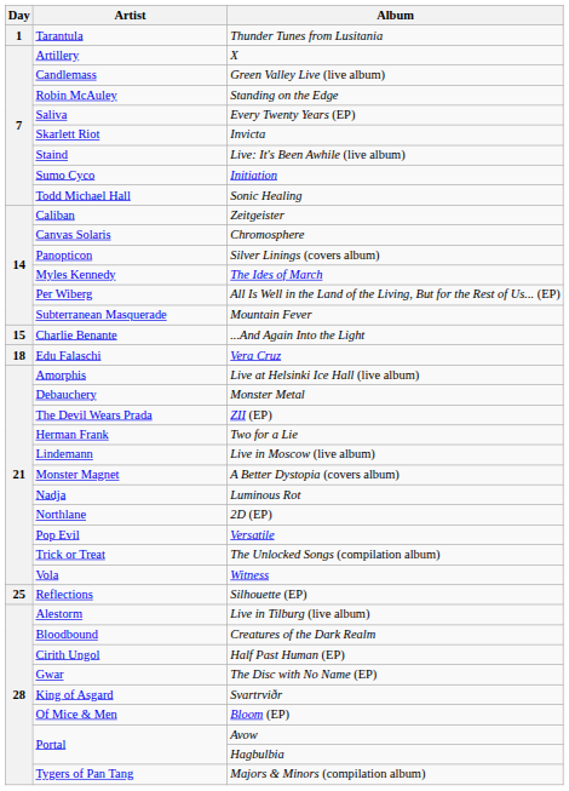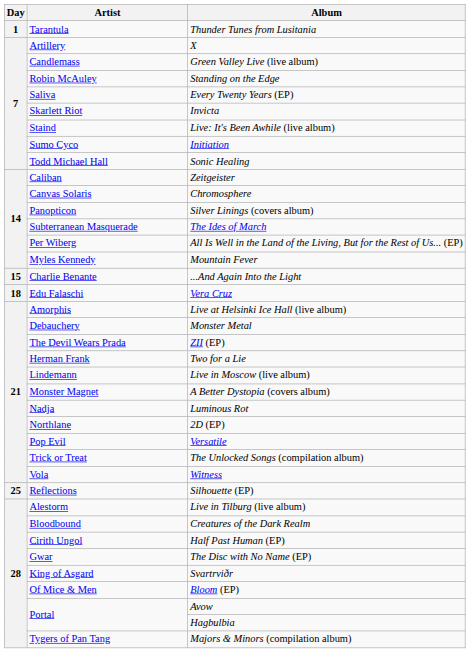The Ides of March | Artist: Myles Kennedy -> Subterranean Masquerade
Mountain Fever | Artist: Subterranean Masquerade -> Myles Kennedy
